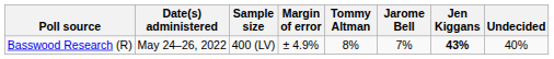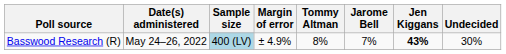Basswood Research (R) | Sample size: no background -> lightblue background
Basswood Research (R) | Undecided: 40% -> 30%
